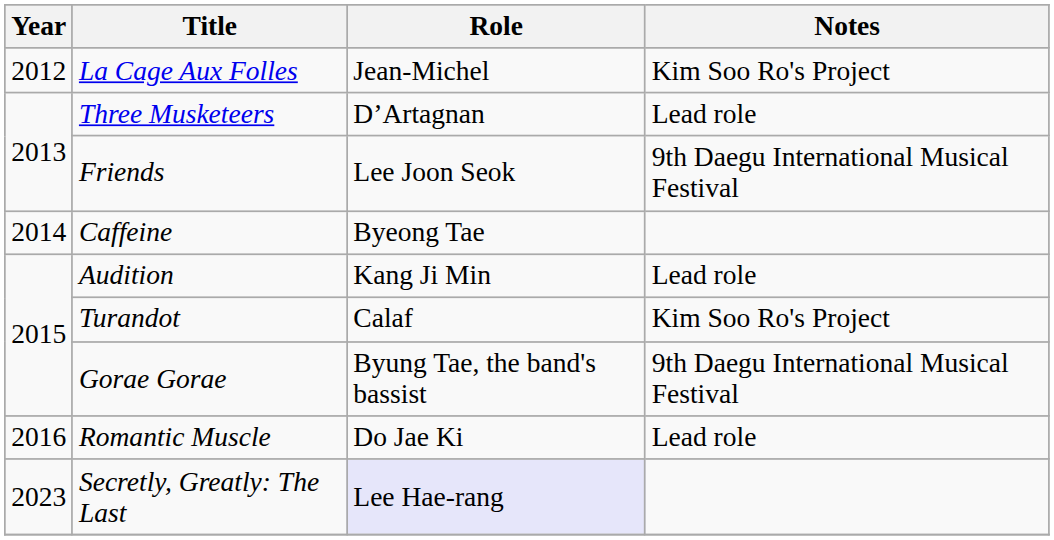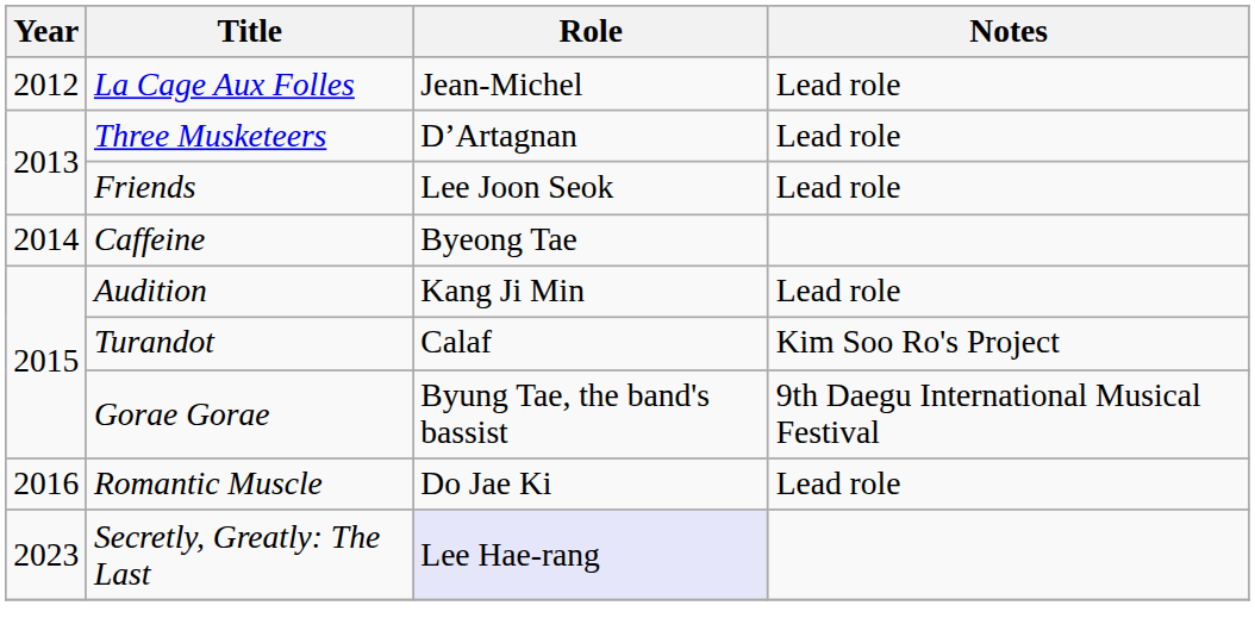La Cage Aux Folles | Notes: Kim Soo Ro's Project -> Lead role
Friends | Notes: 9th Daegu International Musical Festival -> Lead role
